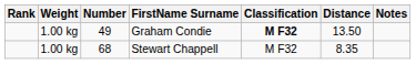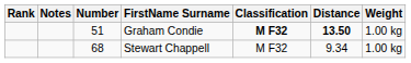columns swapped: Weight <-> Notes
Graham Condie | Number: 49 -> 51
Graham Condie | Distance: normal -> bold
Stewart Chappell | Distance: 8.35 -> 9.34
